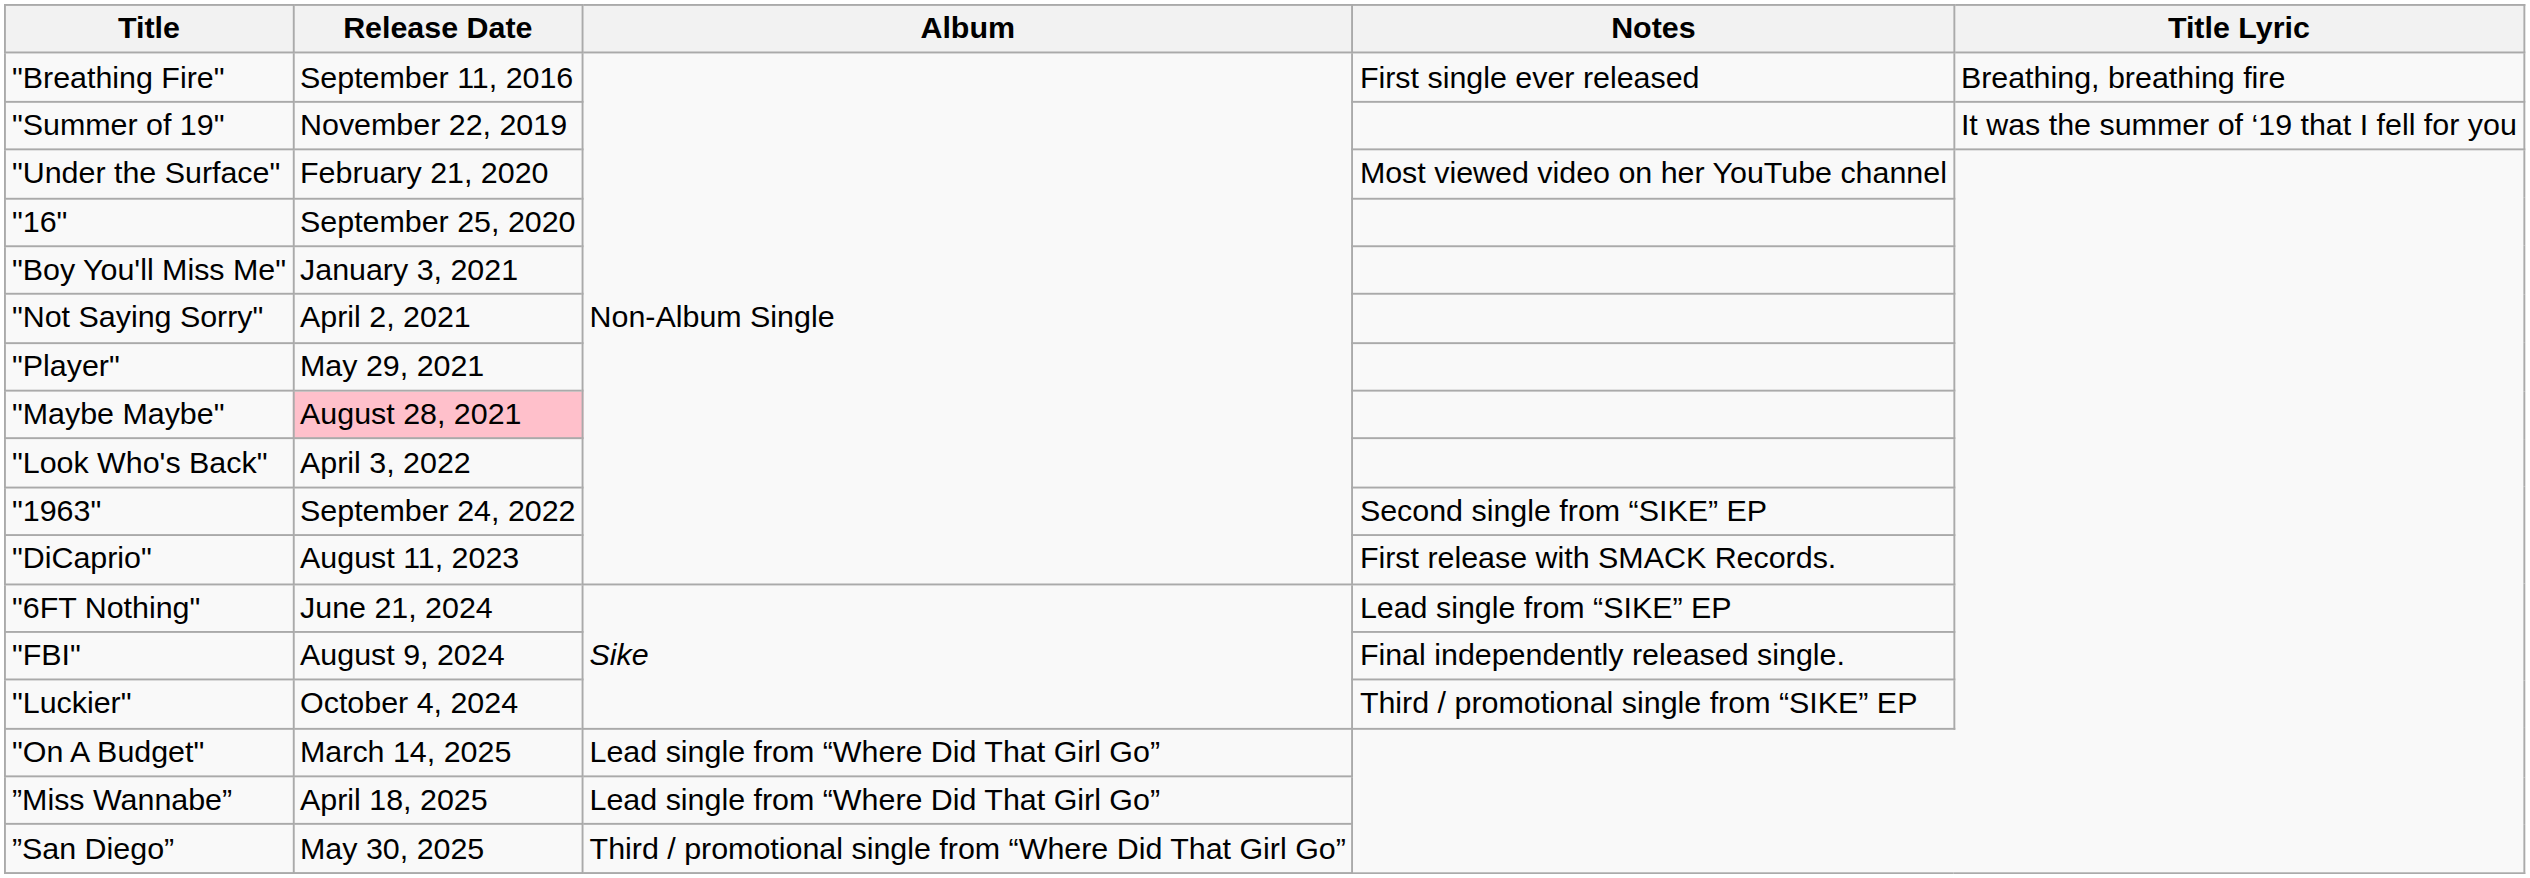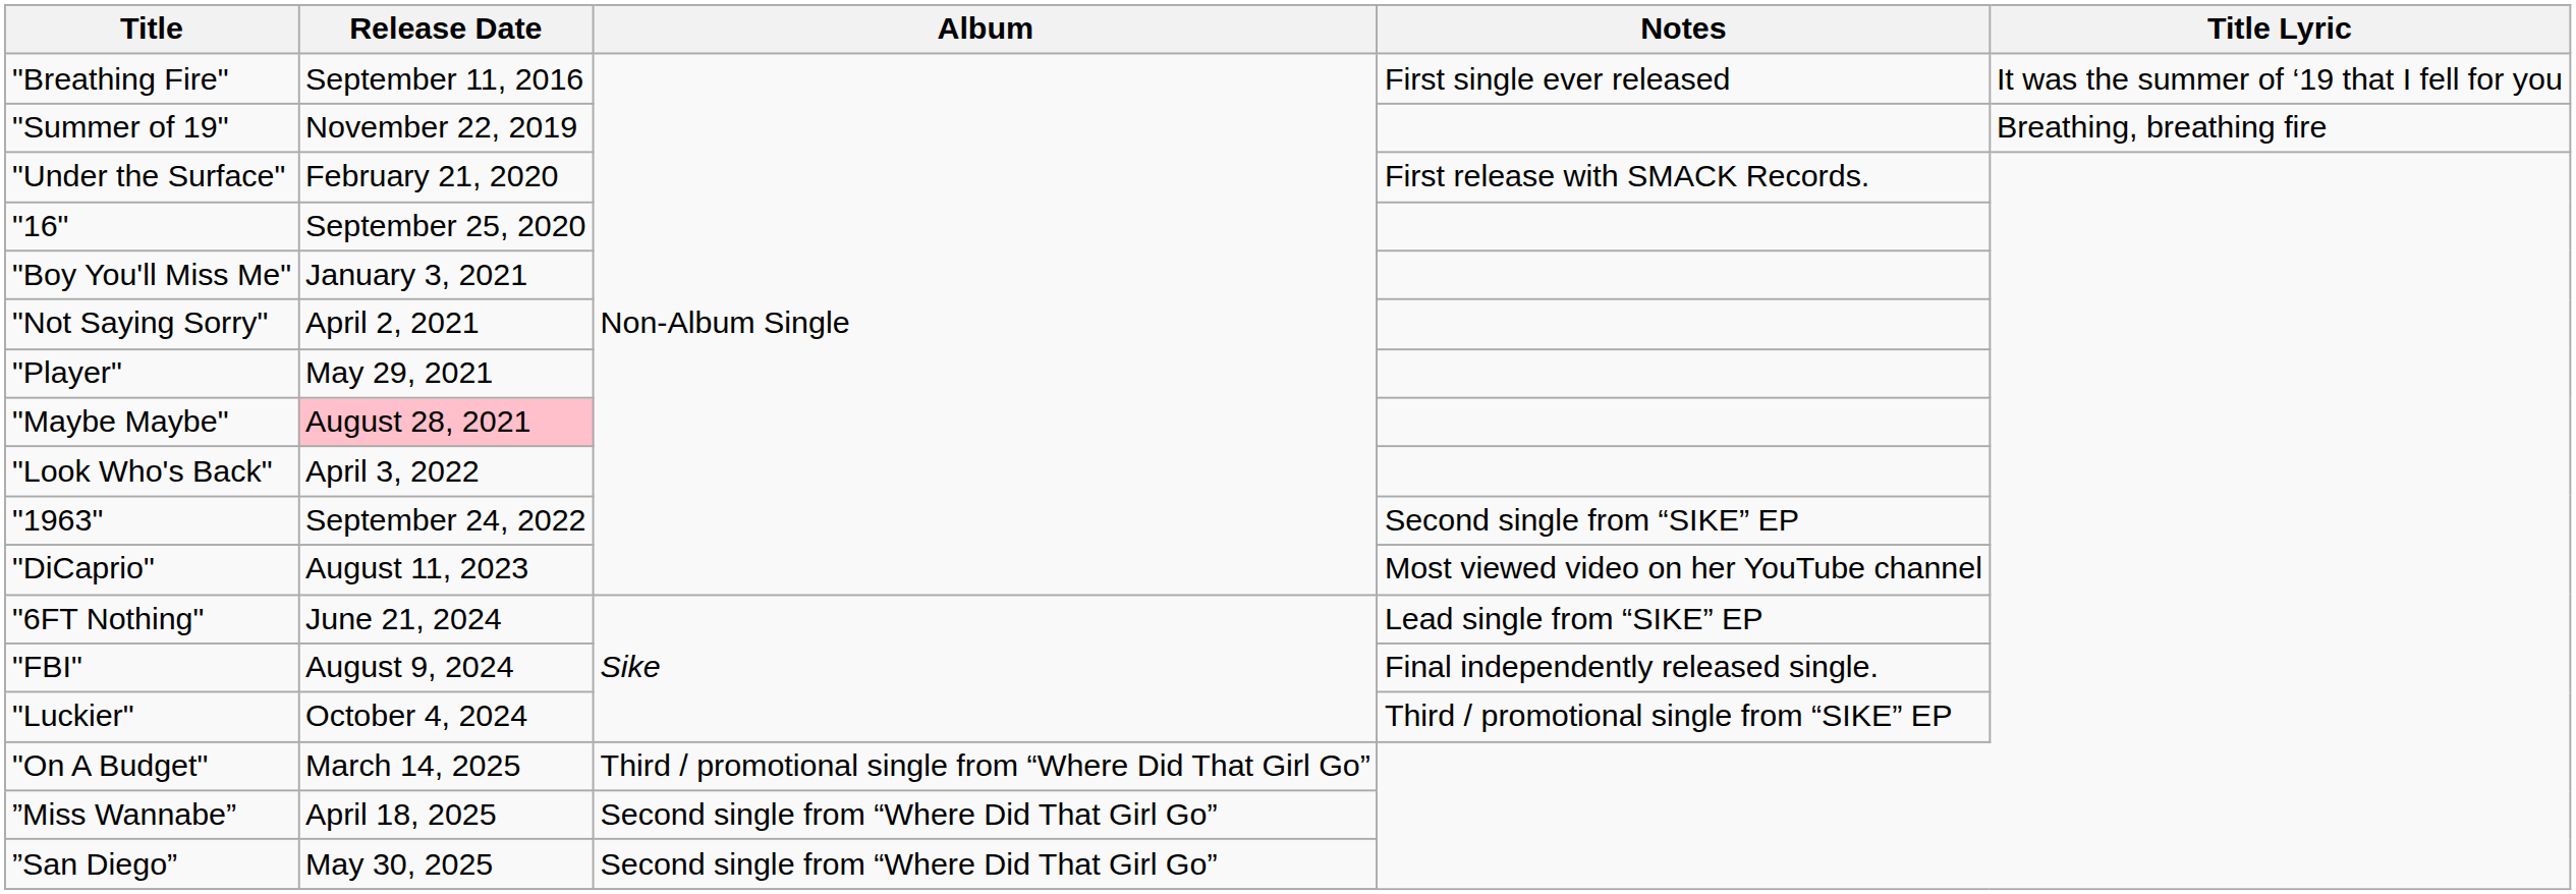"Breathing Fire" | Title Lyric: Breathing, breathing fire -> It was the summer of ‘19 that I fell for you
"Summer of 19" | Title Lyric: It was the summer of ‘19 that I fell for you -> Breathing, breathing fire
"Under the Surface" | Notes: Most viewed video on her YouTube channel -> First release with SMACK Records.
"DiCaprio" | Notes: First release with SMACK Records. -> Most viewed video on her YouTube channel
"On A Budget" | Album: Lead single from “Where Did That Girl Go” -> Third / promotional single from “Where Did That Girl Go”
”Miss Wannabe” | Album: Lead single from “Where Did That Girl Go” -> Second single from “Where Did That Girl Go”
”San Diego” | Album: Third / promotional single from “Where Did That Girl Go” -> Second single from “Where Did That Girl Go”
